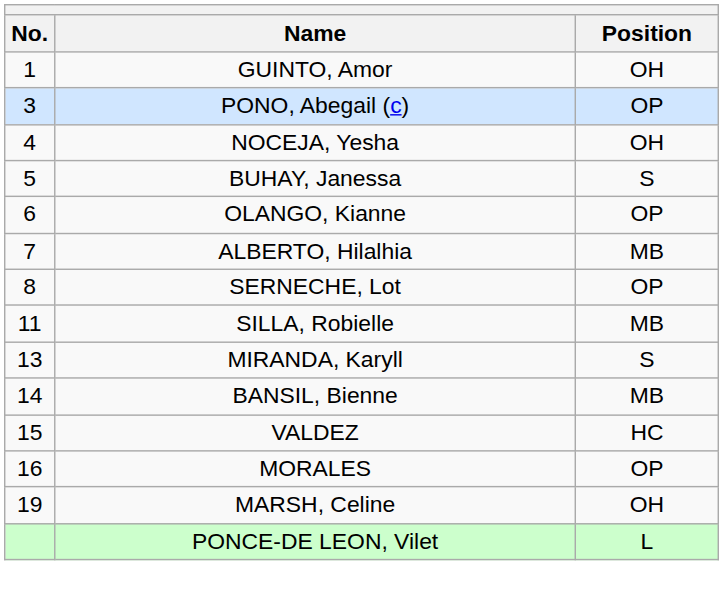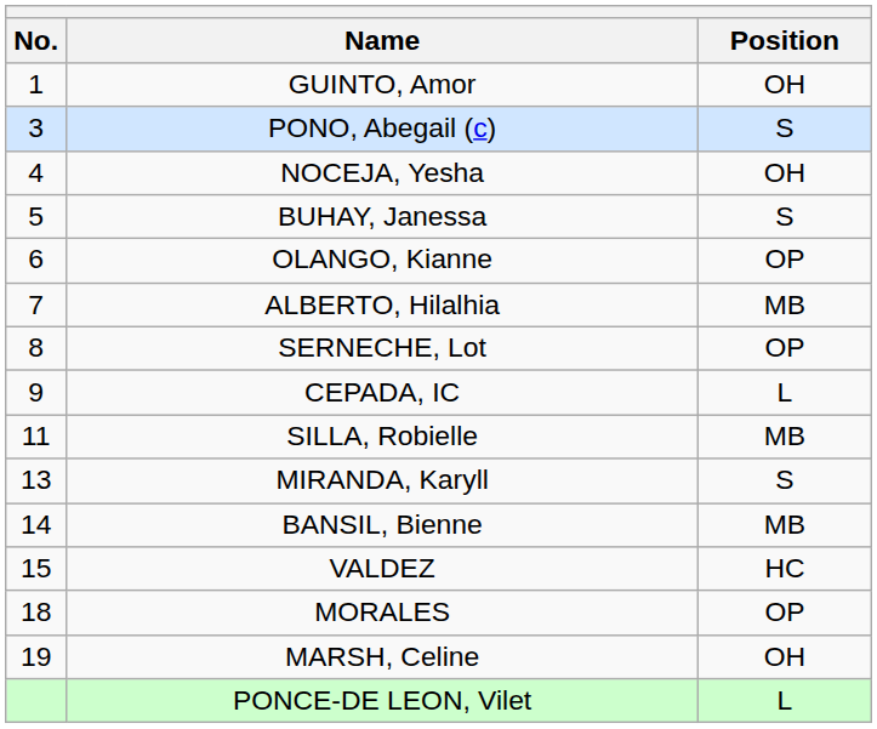PONO, Abegail (c) | Position: OP -> S
+ row: 9 | CEPADA, IC | L
MORALES | No.: 16 -> 18
